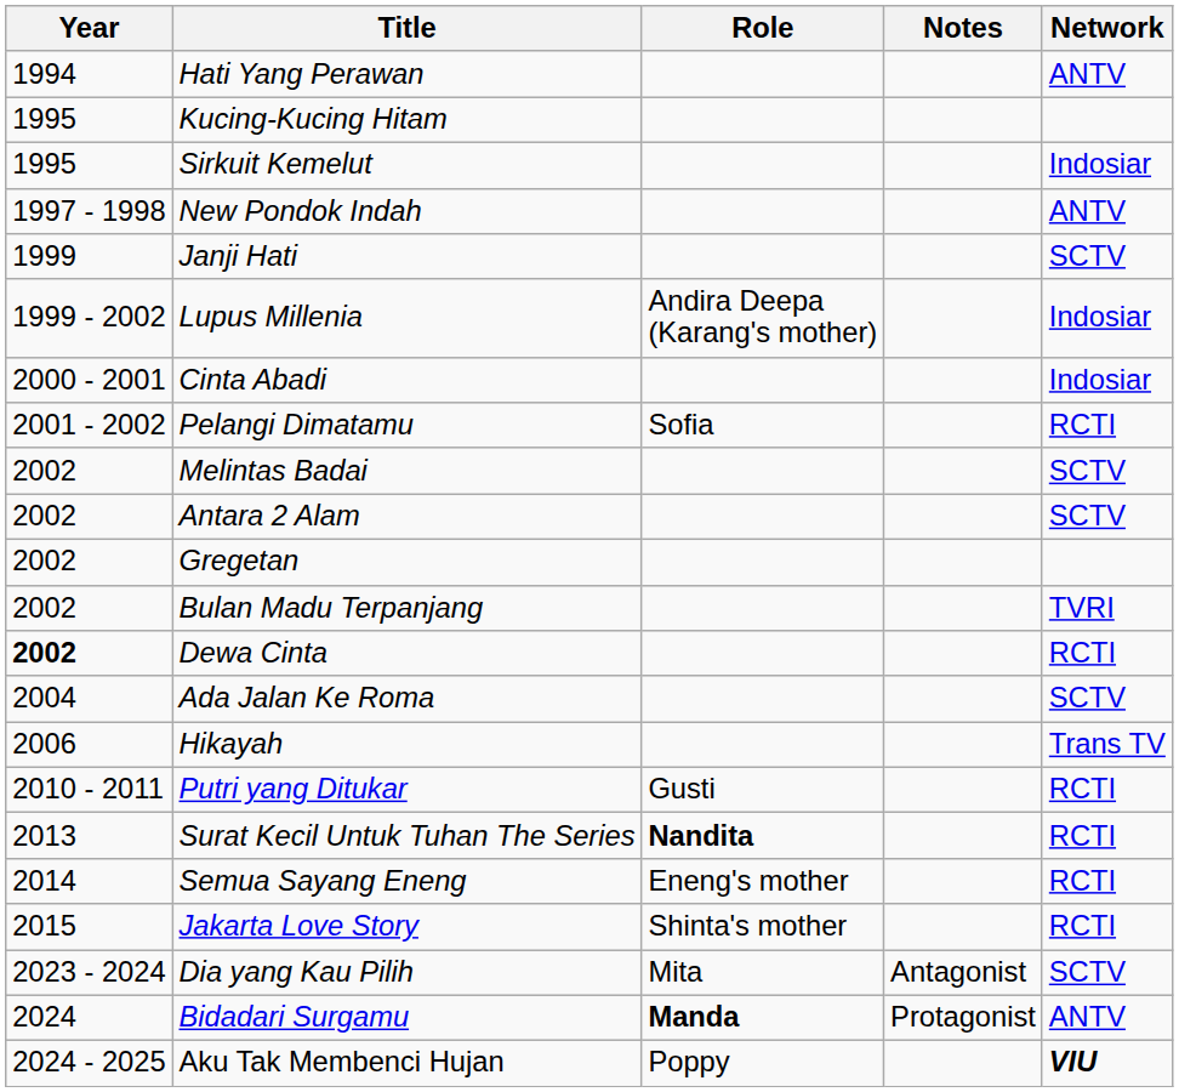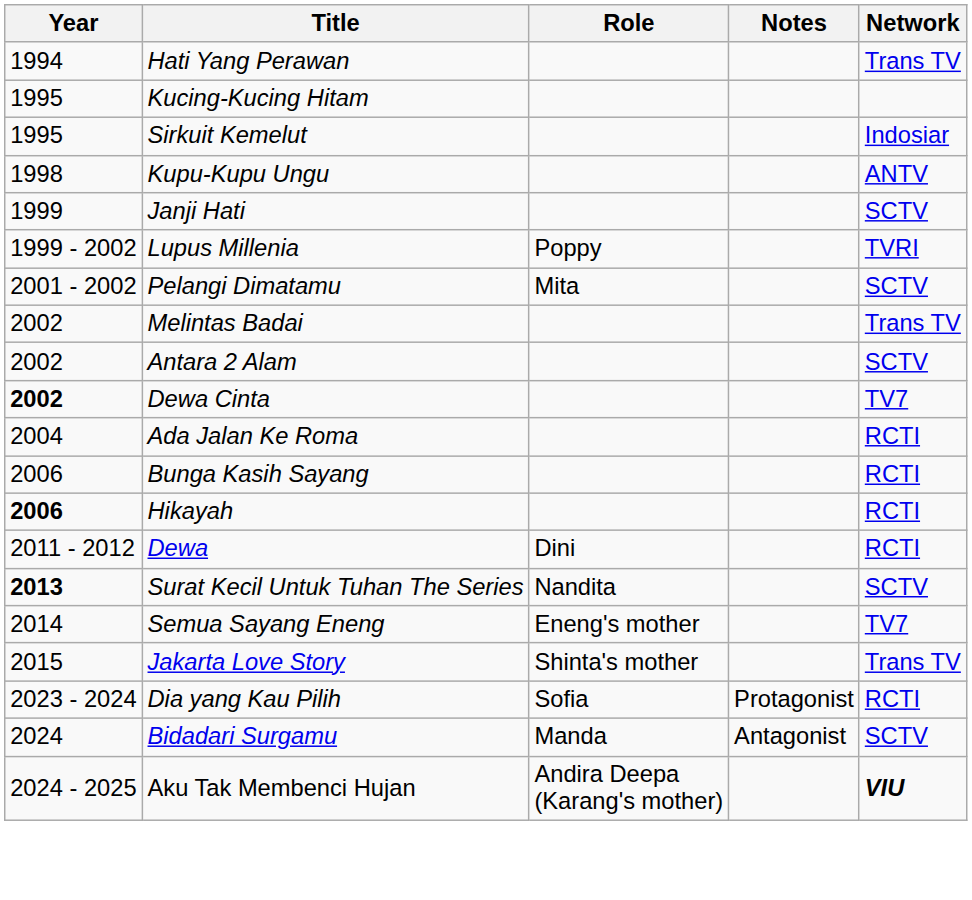Hati Yang Perawan | Network: ANTV -> Trans TV
- row: 1997 - 1998 | New Pondok Indah | ANTV
+ row: 1998 | Kupu-Kupu Ungu | ANTV
Lupus Millenia | Role: Andira Deepa (Karang's mother) -> Poppy
Lupus Millenia | Network: Indosiar -> TVRI
- row: 2000 - 2001 | Cinta Abadi | Indosiar
Pelangi Dimatamu | Role: Sofia -> Mita
Pelangi Dimatamu | Network: RCTI -> SCTV
Melintas Badai | Network: SCTV -> Trans TV
- row: 2002 | Gregetan
- row: 2002 | Bulan Madu Terpanjang | TVRI
Dewa Cinta | Network: RCTI -> TV7
Ada Jalan Ke Roma | Network: SCTV -> RCTI
+ row: 2006 | Bunga Kasih Sayang | RCTI
Hikayah | Year: normal -> bold
Hikayah | Network: Trans TV -> RCTI
- row: 2010 - 2011 | Putri yang Ditukar | Gusti | RCTI
+ row: 2011 - 2012 | Dewa | Dini | RCTI
Surat Kecil Untuk Tuhan The Series | Year: normal -> bold
Surat Kecil Untuk Tuhan The Series | Role: bold -> normal
Surat Kecil Untuk Tuhan The Series | Network: RCTI -> SCTV
Semua Sayang Eneng | Network: RCTI -> TV7
Jakarta Love Story | Network: RCTI -> Trans TV
Dia yang Kau Pilih | Role: Mita -> Sofia
Dia yang Kau Pilih | Notes: Antagonist -> Protagonist
Dia yang Kau Pilih | Network: SCTV -> RCTI
Bidadari Surgamu | Role: bold -> normal
Bidadari Surgamu | Notes: Protagonist -> Antagonist
Bidadari Surgamu | Network: ANTV -> SCTV
Aku Tak Membenci Hujan | Role: Poppy -> Andira Deepa (Karang's mother)
